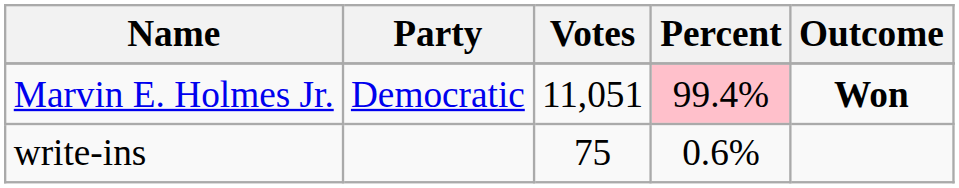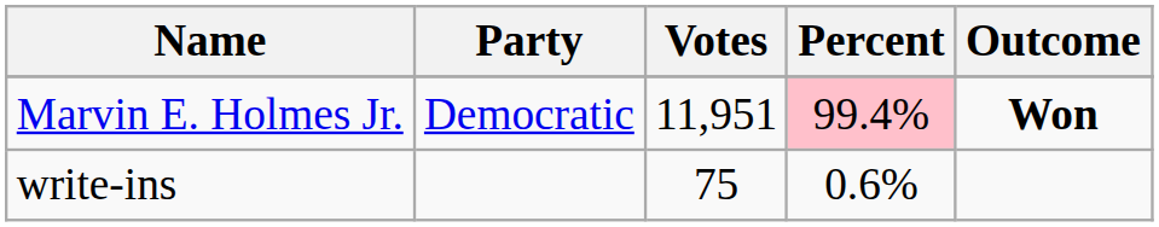Marvin E. Holmes Jr. | Votes: 11,051 -> 11,951
